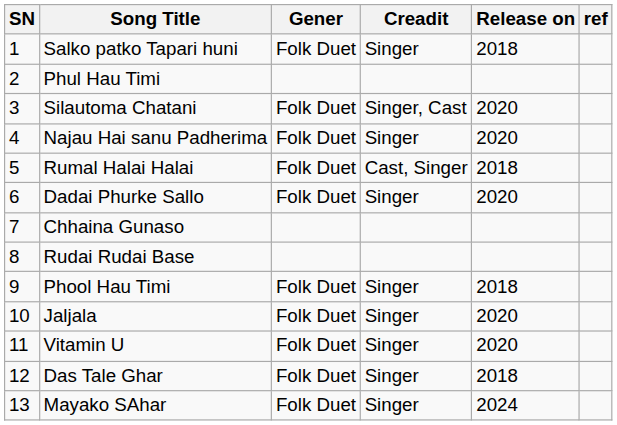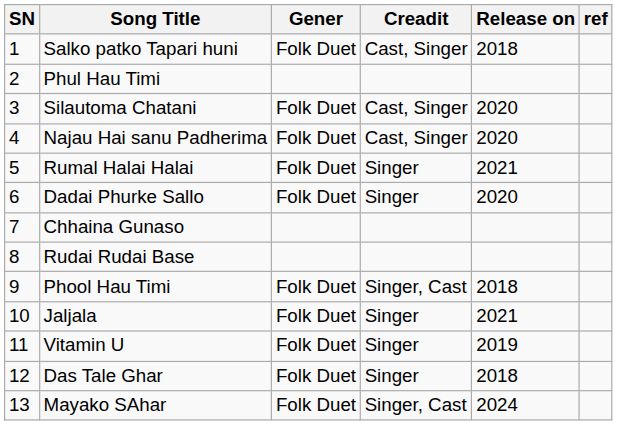Salko patko Tapari huni | Creadit: Singer -> Cast, Singer
Silautoma Chatani | Creadit: Singer, Cast -> Cast, Singer
Najau Hai sanu Padherima | Creadit: Singer -> Cast, Singer
Rumal Halai Halai | Creadit: Cast, Singer -> Singer
Rumal Halai Halai | Release on: 2018 -> 2021
Phool Hau Timi | Creadit: Singer -> Singer, Cast
Jaljala | Release on: 2020 -> 2021
Vitamin U | Release on: 2020 -> 2019
Mayako SAhar | Creadit: Singer -> Singer, Cast
